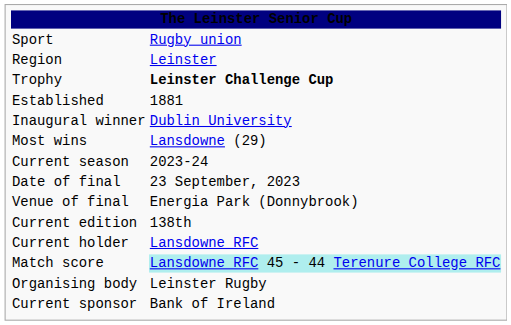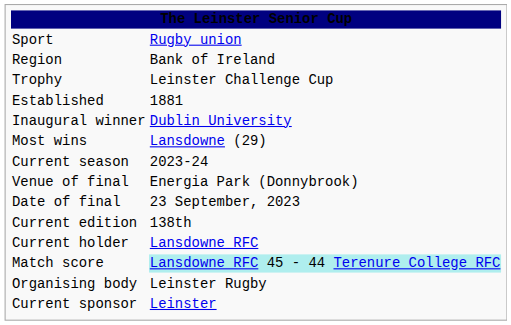Region | column 2: Leinster -> Bank of Ireland
Trophy | column 2: bold -> normal
rows swapped: Date of final <-> Venue of final
Current sponsor | column 2: Bank of Ireland -> Leinster
